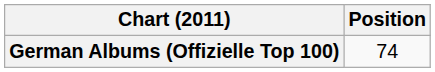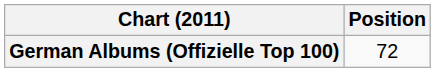German Albums (Offizielle Top 100) | Position: 74 -> 72
